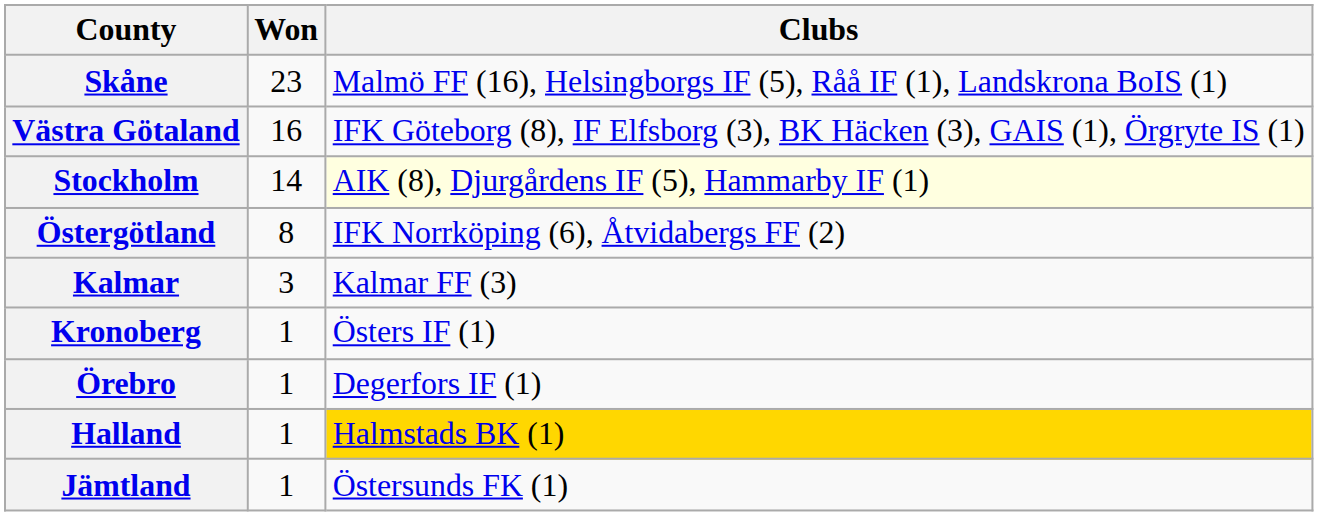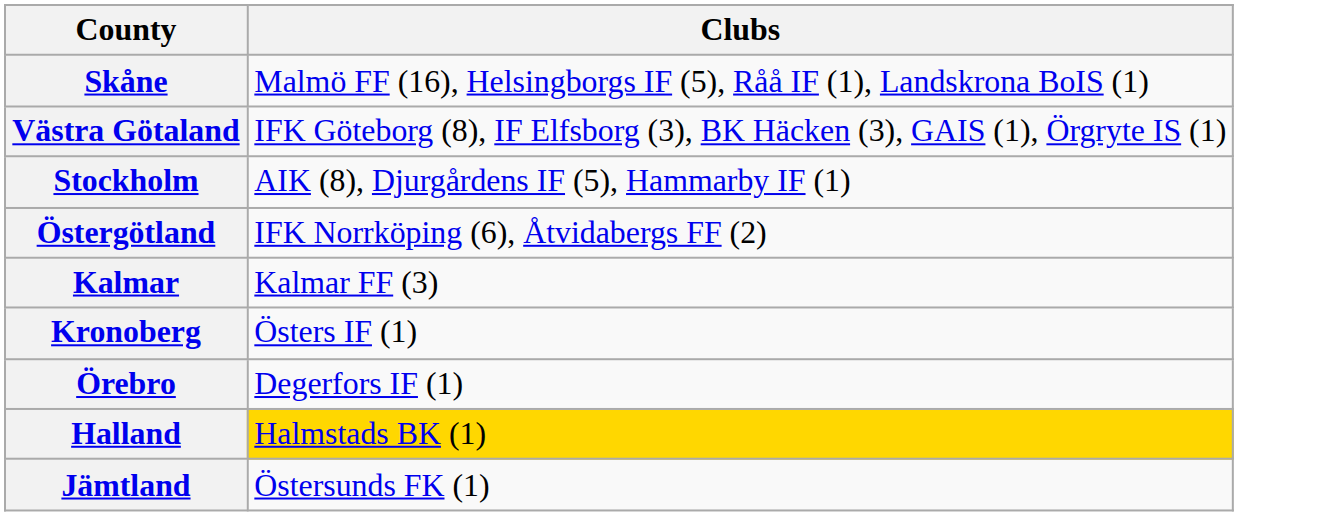- column: Won | 23 | 16 | 14 | 8 | 3 | 1 | 1 | 1 | 1
Stockholm | Clubs: lightyellow background -> no background
